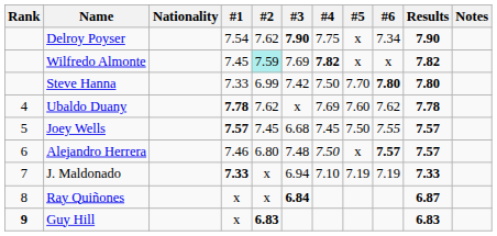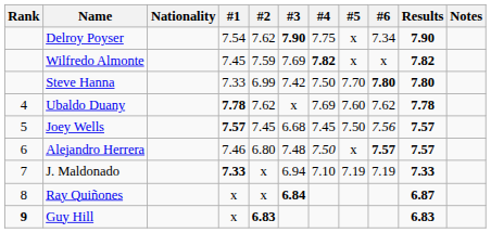Wilfredo Almonte | #2: paleturquoise background -> no background
Joey Wells | #6: 7.55 -> 7.56
